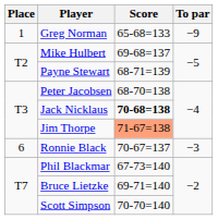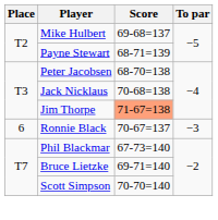- row: 1 | Greg Norman | 65-68=133 | −9
Jack Nicklaus | Score: bold -> normal
